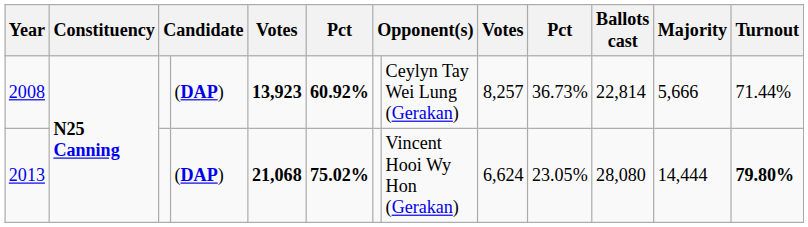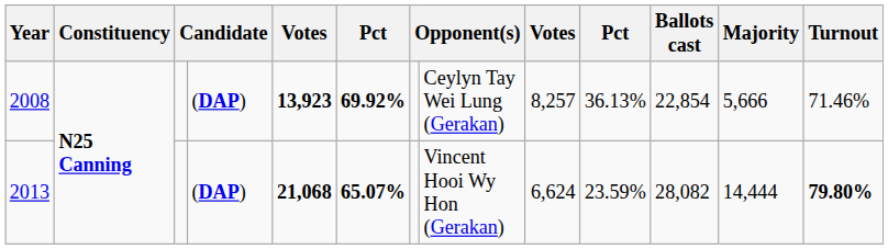2008 | column 6: 60.92% -> 69.92%
2008 | column 10: 36.73% -> 36.13%
2008 | Ballots cast: 22,814 -> 22,854
2008 | Turnout: 71.44% -> 71.46%
2013 | column 6: 75.02% -> 65.07%
2013 | column 10: 23.05% -> 23.59%
2013 | Ballots cast: 28,080 -> 28,082
